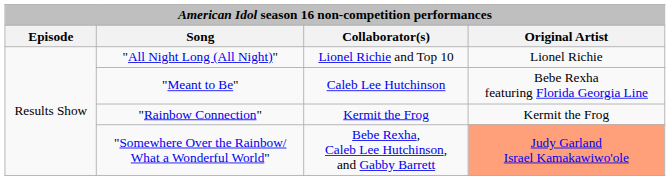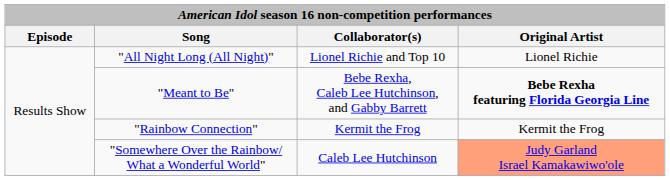"Meant to Be" | Collaborator(s): Caleb Lee Hutchinson -> Bebe Rexha, Caleb Lee Hutchinson, and Gabby Barrett
"Meant to Be" | Original Artist: normal -> bold
"Somewhere Over the Rainbow/ What a Wonderful World" | Collaborator(s): Bebe Rexha, Caleb Lee Hutchinson, and Gabby Barrett -> Caleb Lee Hutchinson
